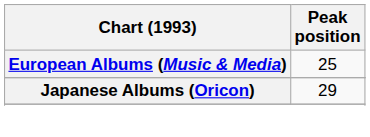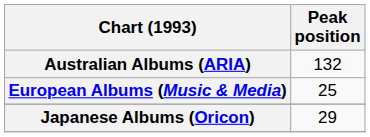+ row: Australian Albums (ARIA) | 132
